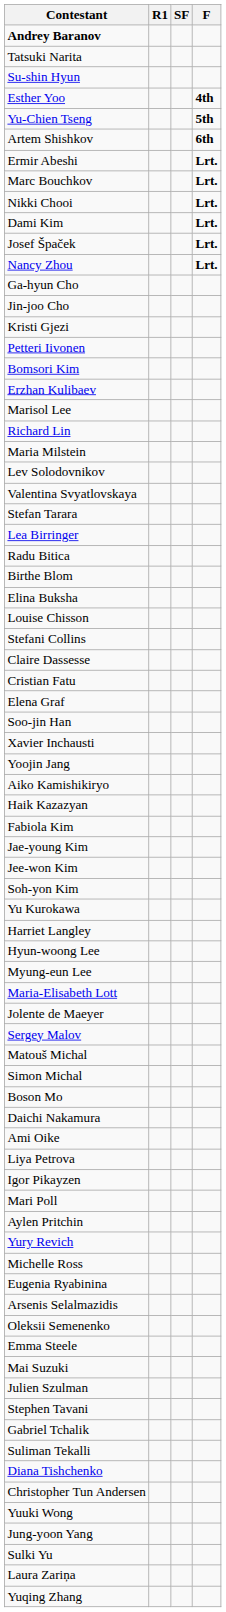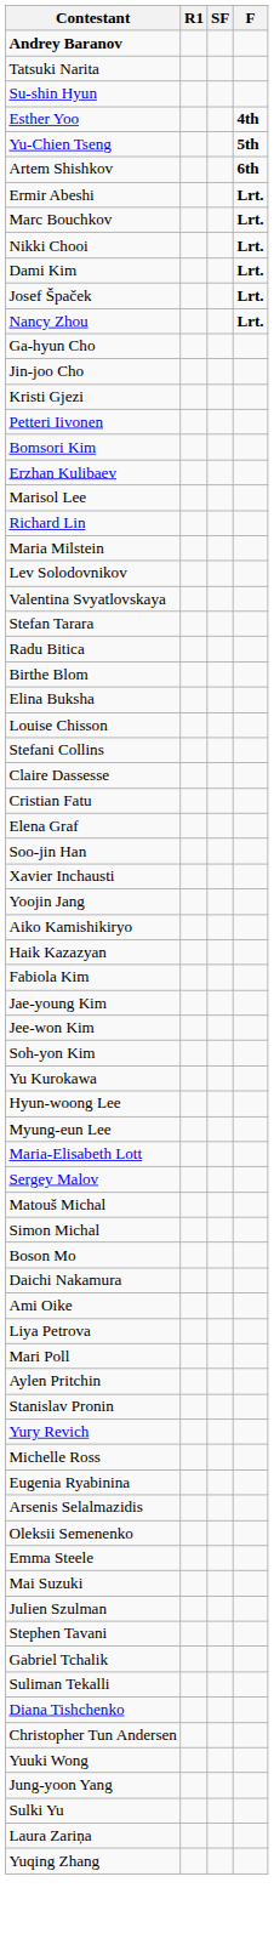- row: Lea Birringer
- row: Harriet Langley
- row: Jolente de Maeyer
- row: Igor Pikayzen
+ row: Stanislav Pronin
